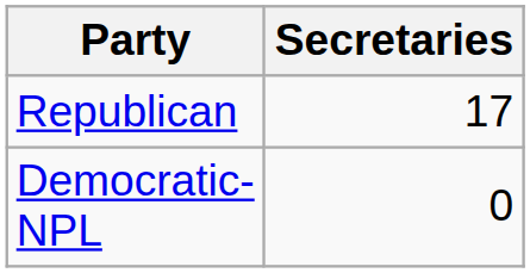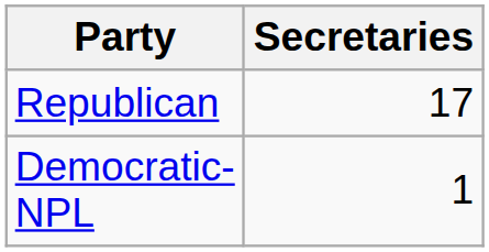Democratic-NPL | Secretaries: 0 -> 1
